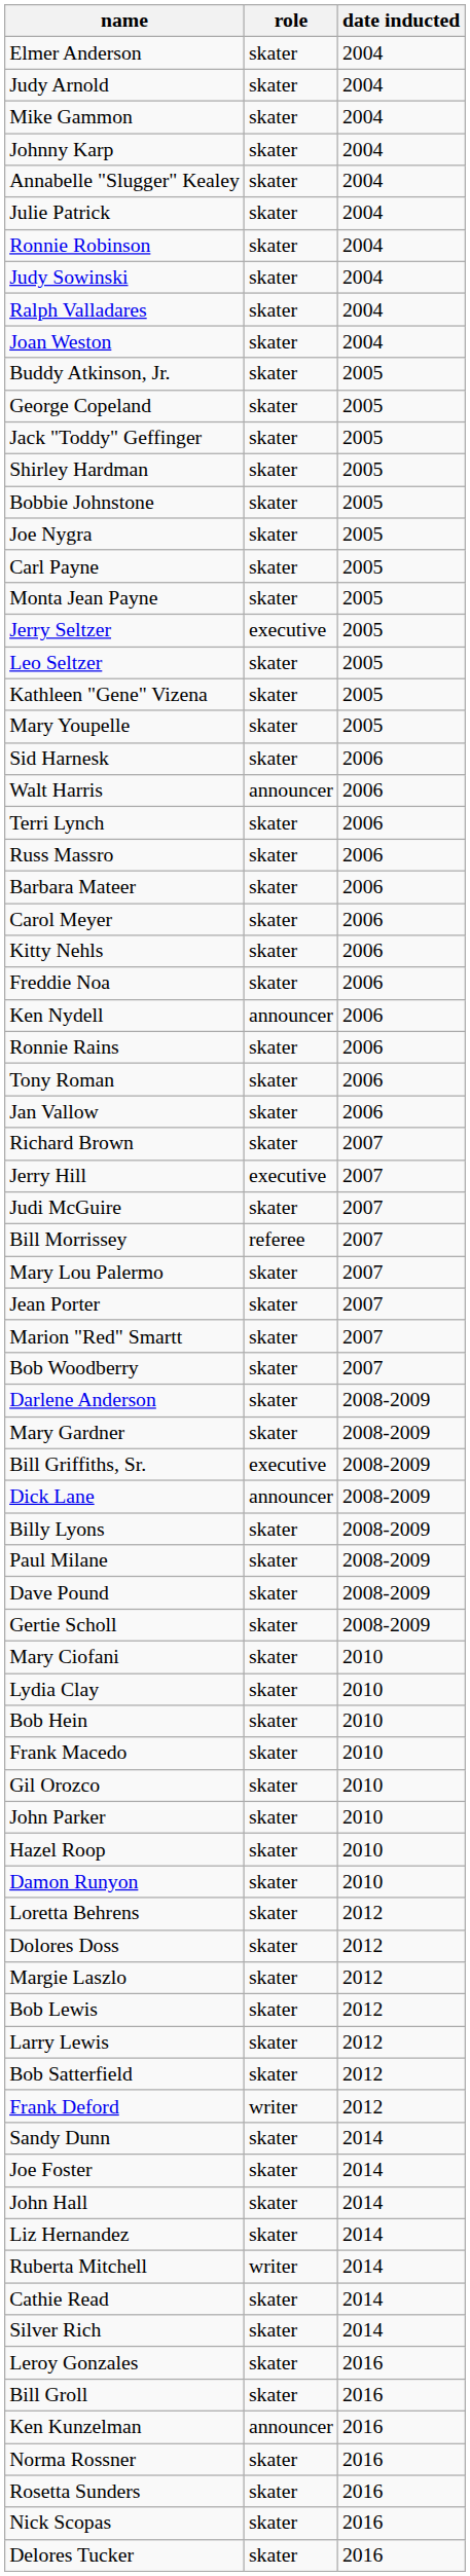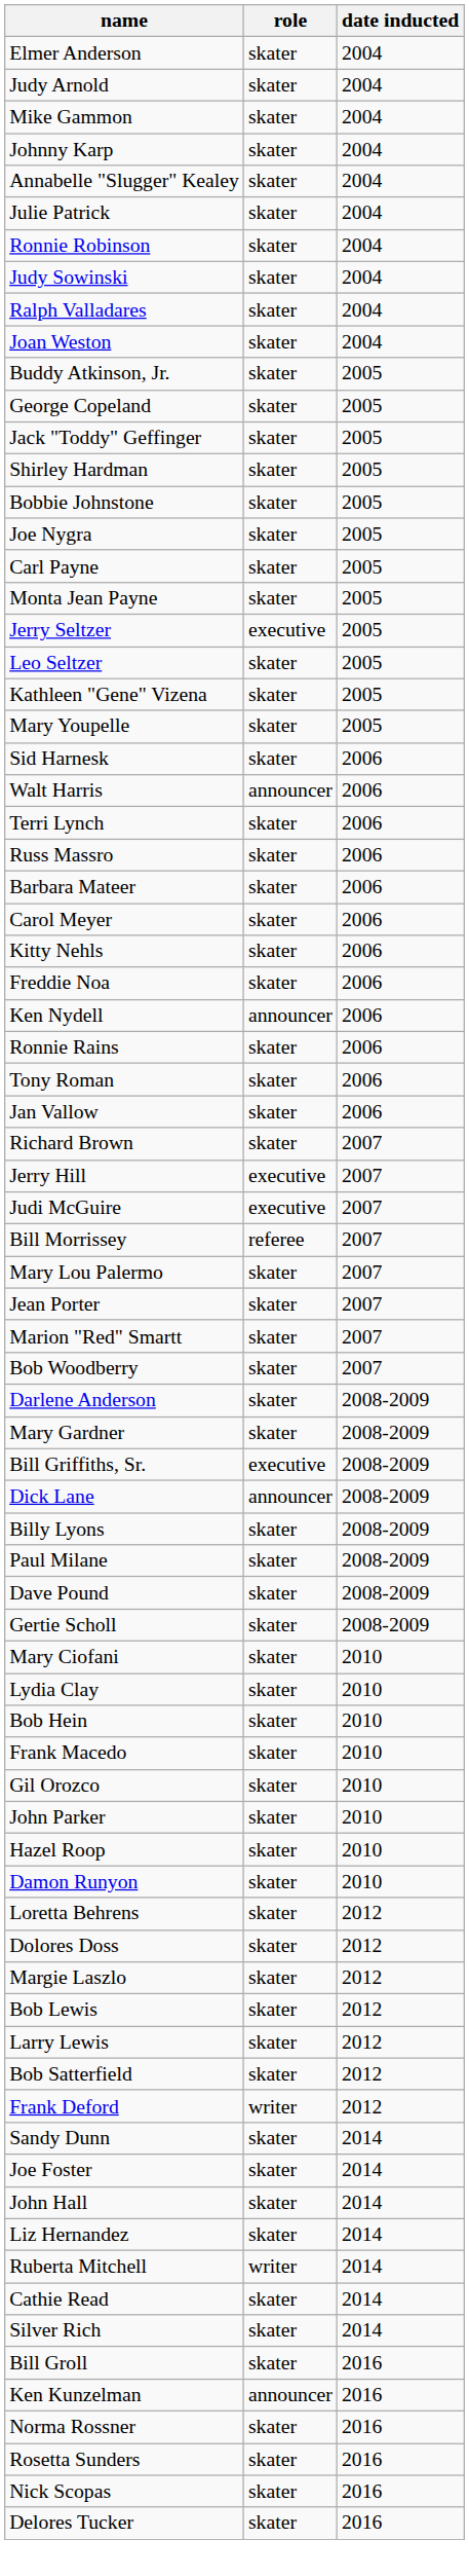Judi McGuire | role: skater -> executive
- row: Leroy Gonzales | skater | 2016
